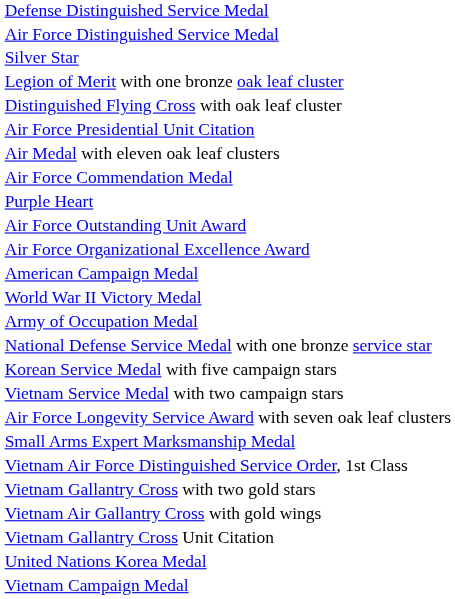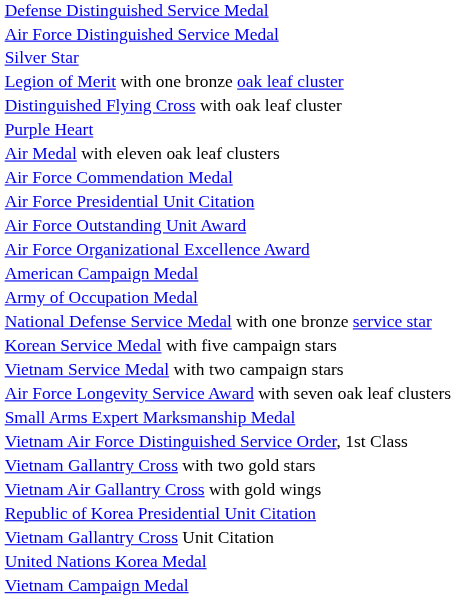rows swapped: Purple Heart <-> Air Force Presidential Unit Citation
- row: World War II Victory Medal
+ row: Republic of Korea Presidential Unit Citation
